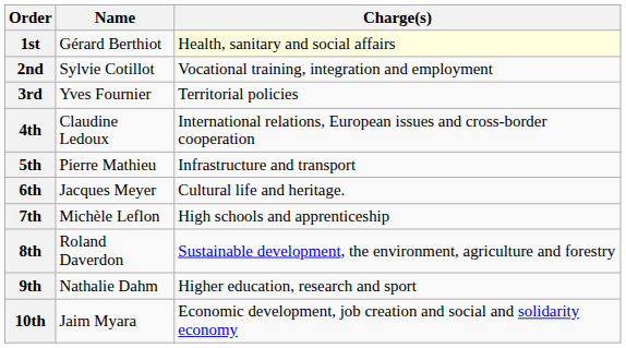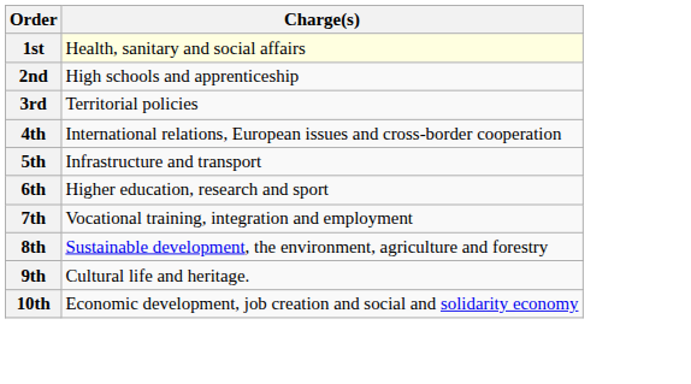- column: Name | Gérard Berthiot | Sylvie Cotillot | Yves Fournier | Claudine Ledoux | Pierre Mathieu | Jacques Meyer | Michèle Leflon | Roland Daverdon | Nathalie Dahm | Jaim Myara
2nd | Charge(s): Vocational training, integration and employment -> High schools and apprenticeship
6th | Charge(s): Cultural life and heritage. -> Higher education, research and sport
7th | Charge(s): High schools and apprenticeship -> Vocational training, integration and employment
9th | Charge(s): Higher education, research and sport -> Cultural life and heritage.
